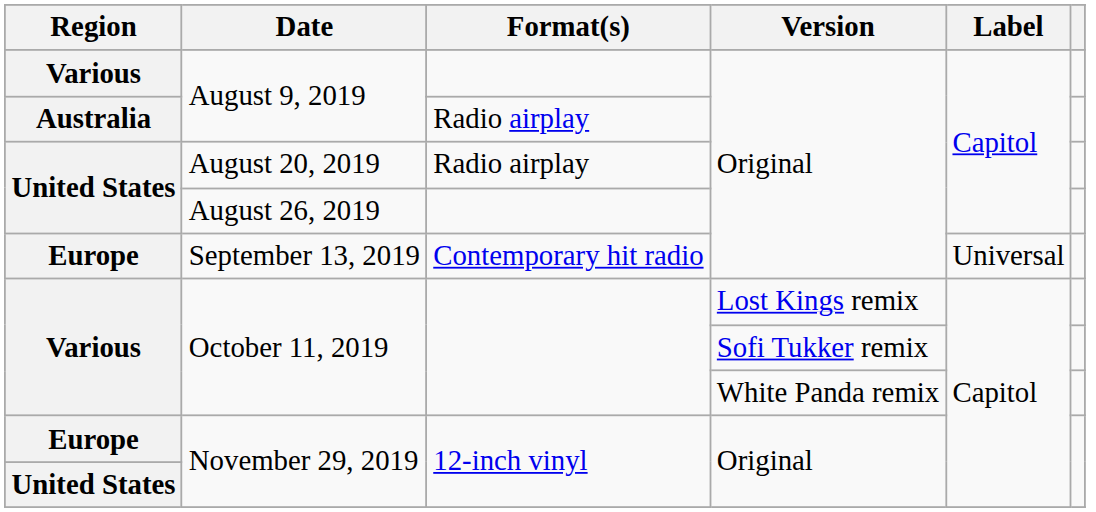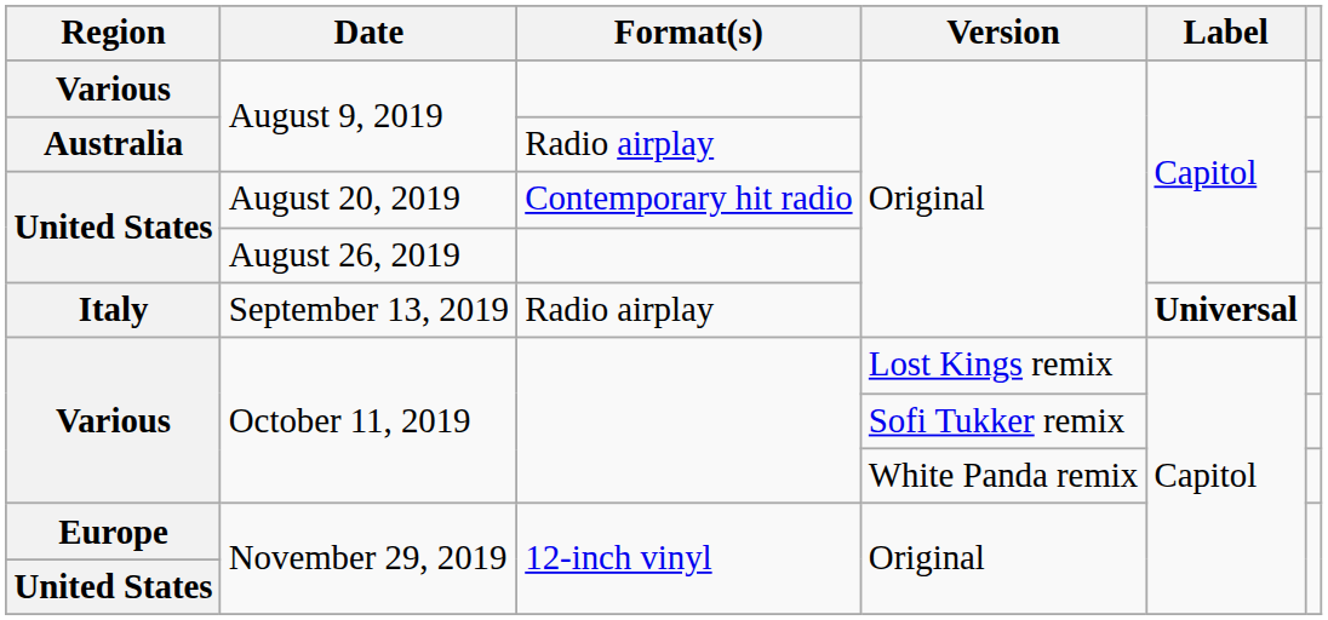August 20, 2019 | Format(s): Radio airplay -> Contemporary hit radio
September 13, 2019 | Region: Europe -> Italy
September 13, 2019 | Format(s): Contemporary hit radio -> Radio airplay
September 13, 2019 | Label: normal -> bold
